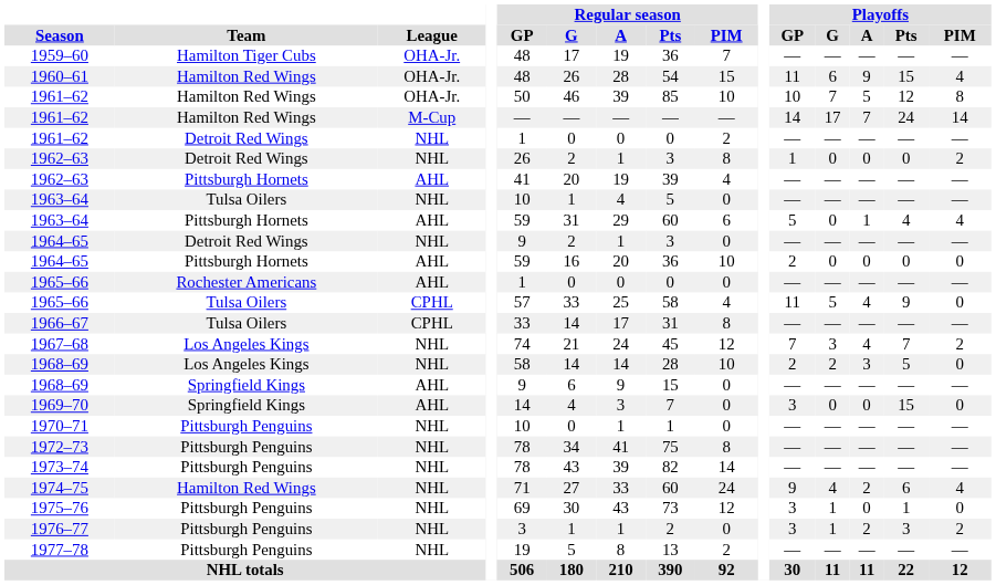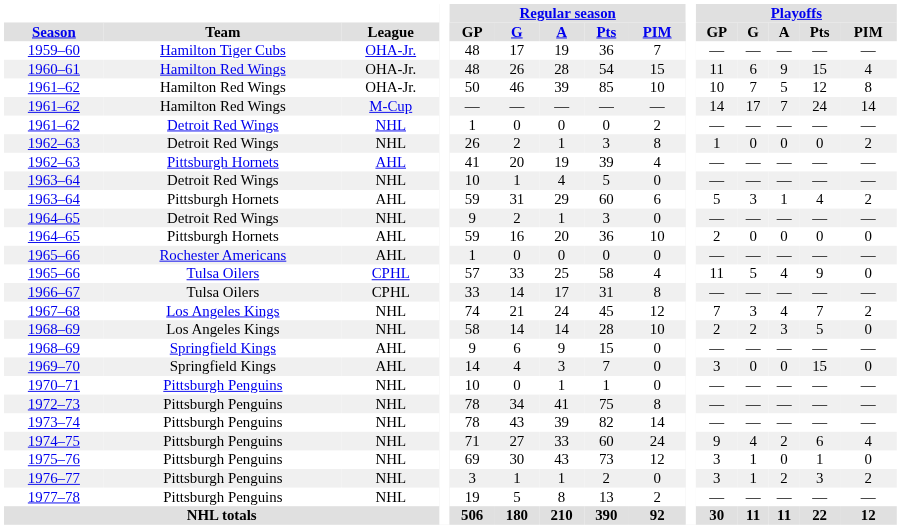1963–64 / NHL | Team: Tulsa Oilers -> Detroit Red Wings
1963–64 / AHL | Playoffs / G: 0 -> 3
1963–64 / AHL | Playoffs / PIM: 4 -> 2
1974–75 | Team: Hamilton Red Wings -> Pittsburgh Penguins
